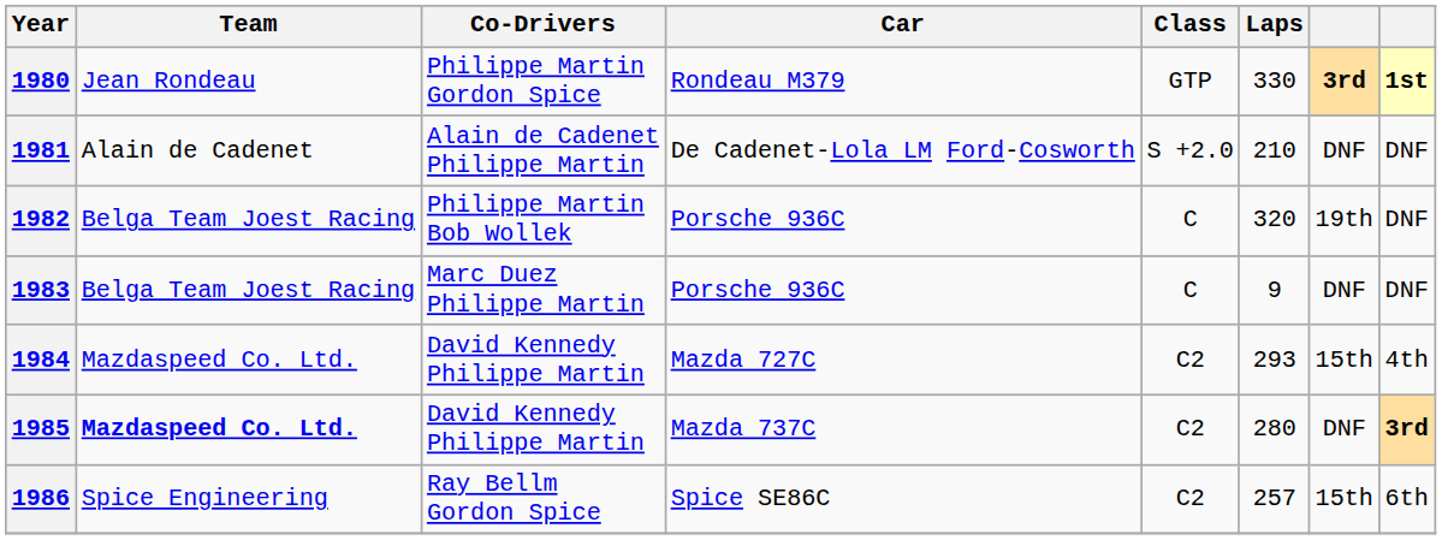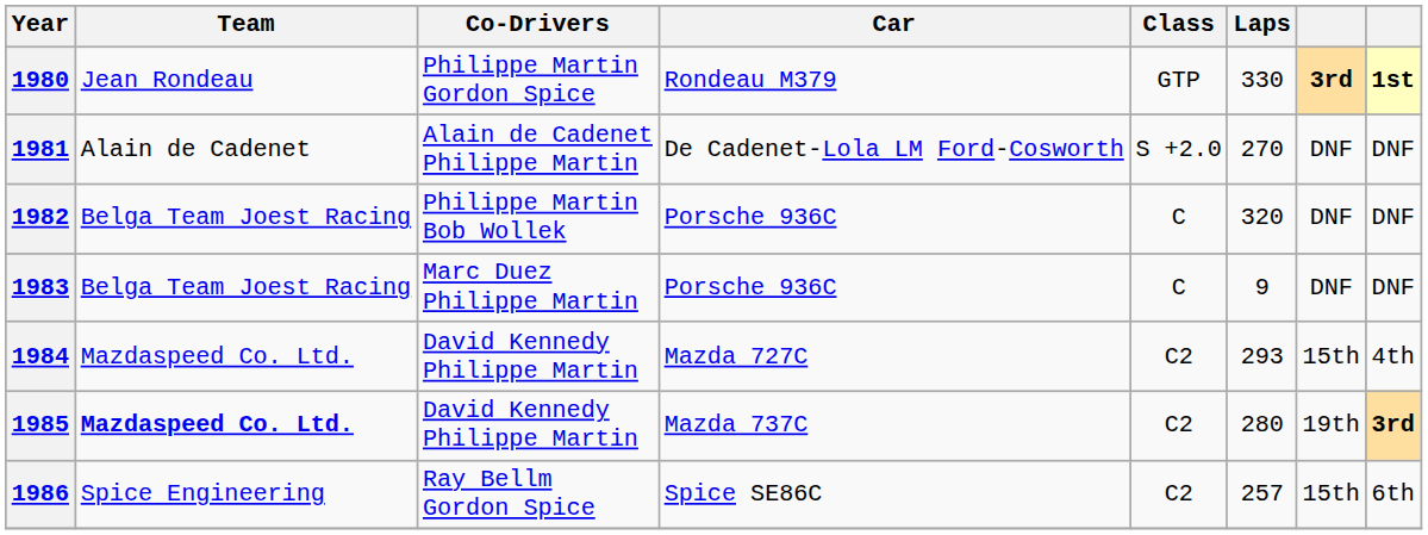1981 | Laps: 210 -> 270
1982 | column 7: 19th -> DNF
1985 | column 7: DNF -> 19th
